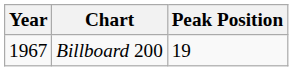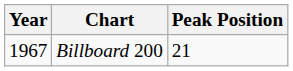Billboard 200 | Peak Position: 19 -> 21
